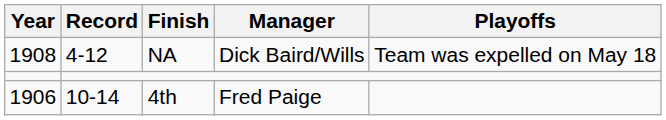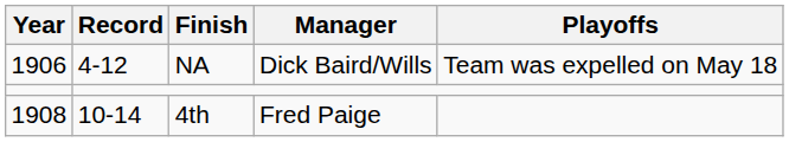NA | Year: 1908 -> 1906
4th | Year: 1906 -> 1908
